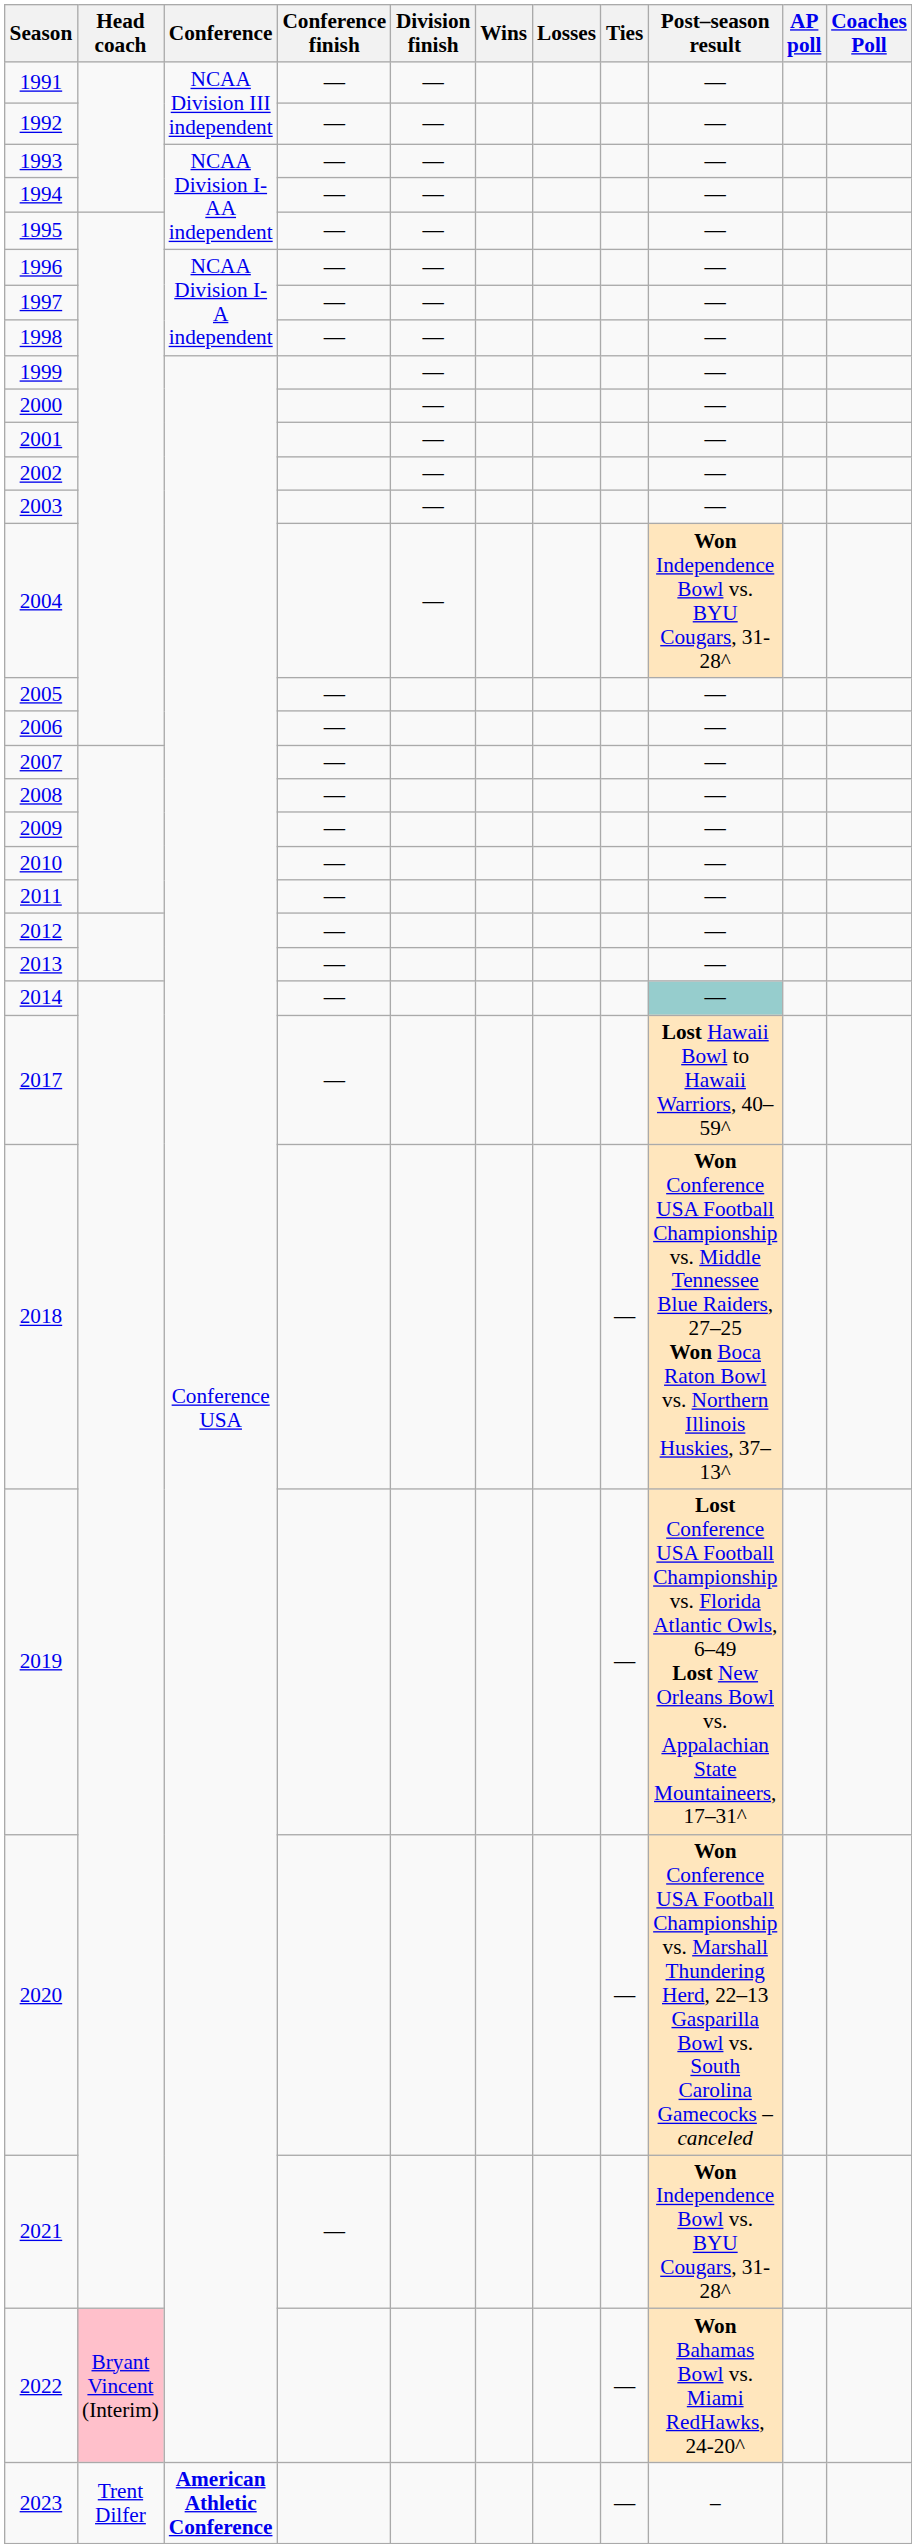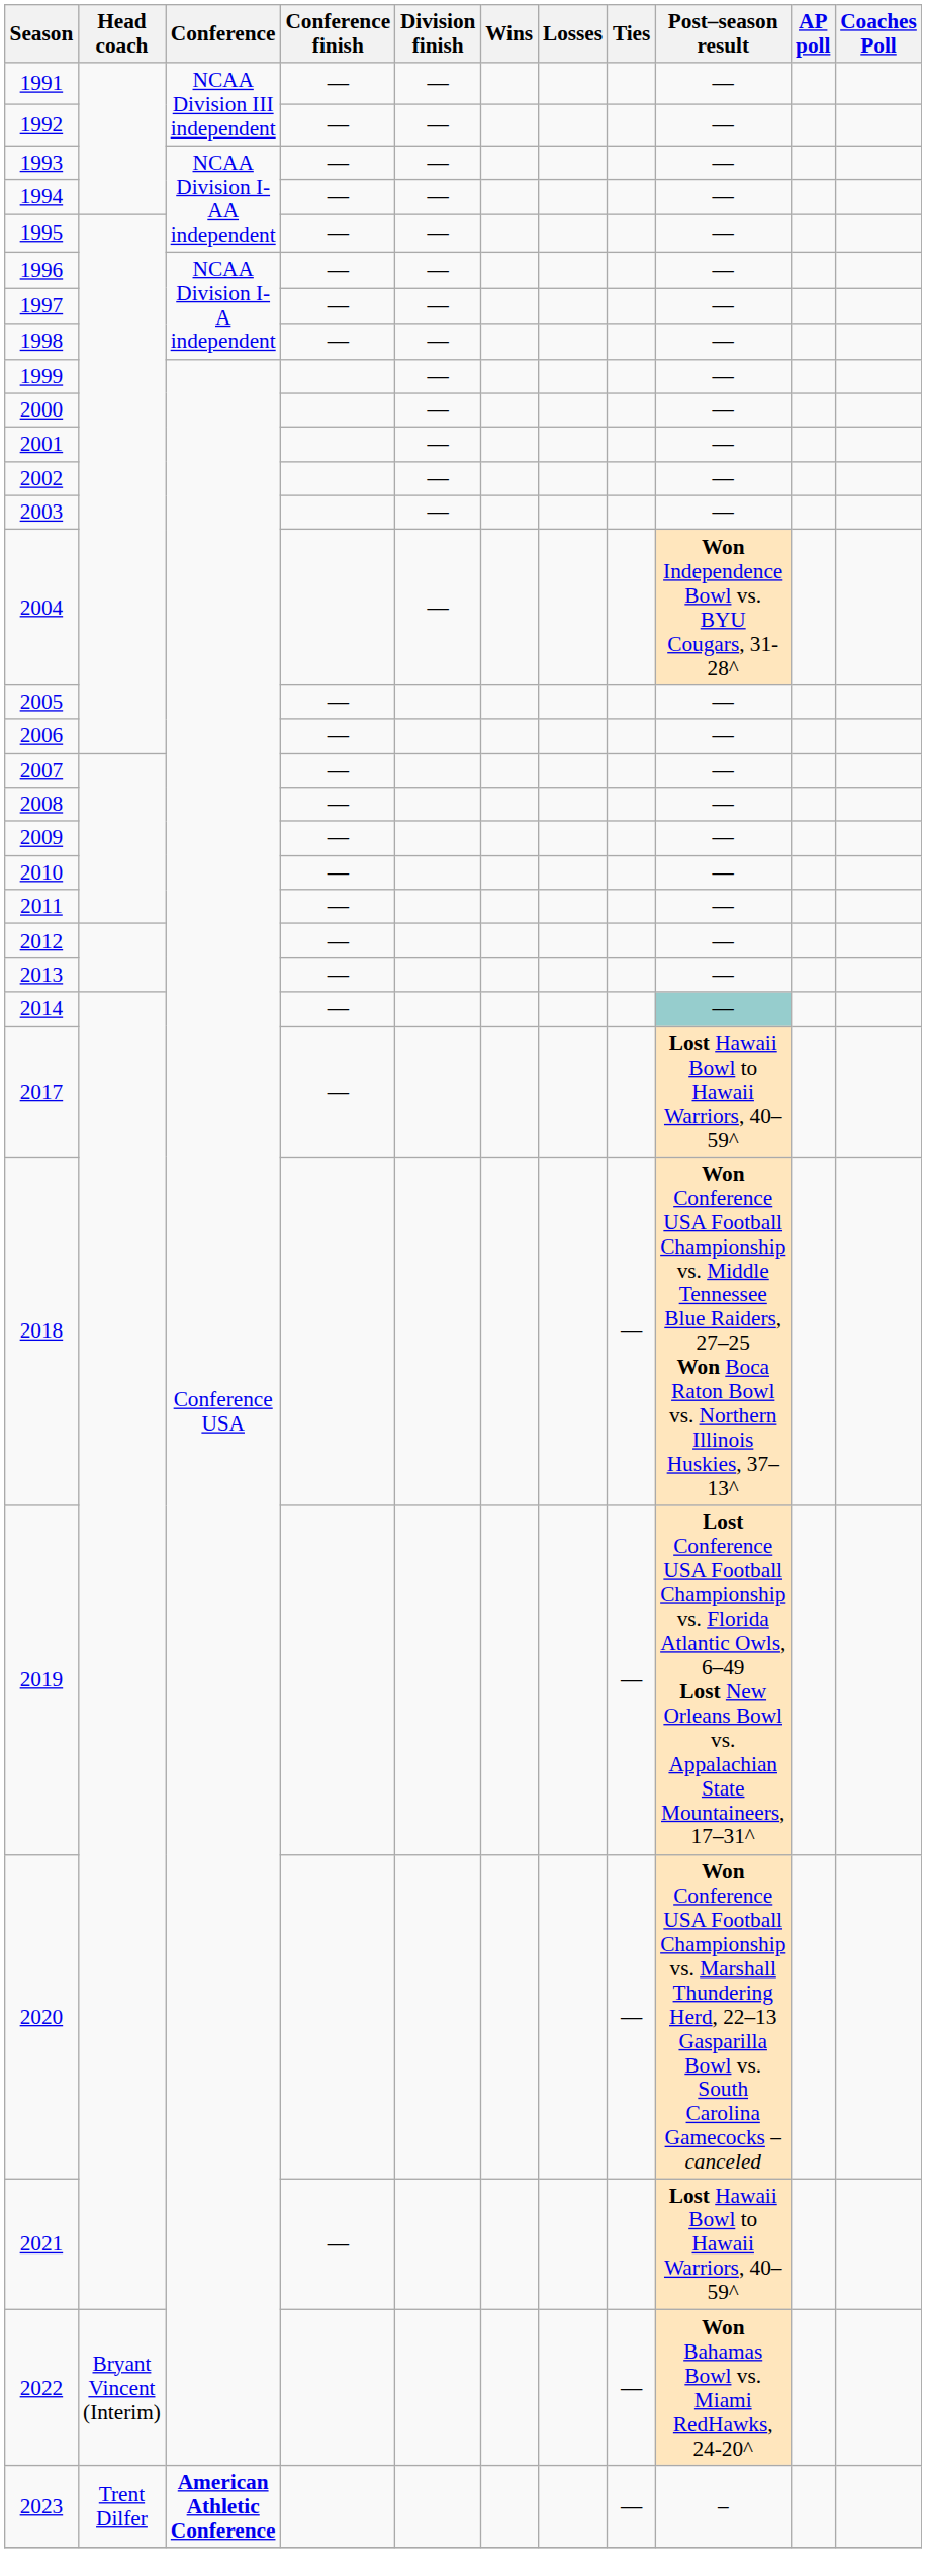2021 | Post–season result: Won Independence Bowl vs. BYU Cougars, 31-28^ -> Lost Hawaii Bowl to Hawaii Warriors, 40–59^
2022 | Head coach: pink background -> no background
